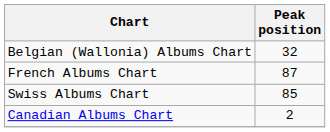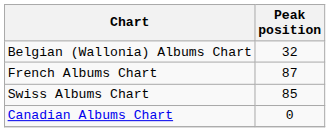Canadian Albums Chart | Peak position: 2 -> 0
